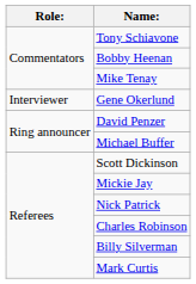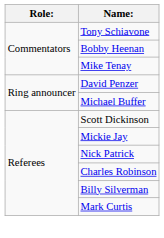- row: Interviewer | Gene Okerlund
